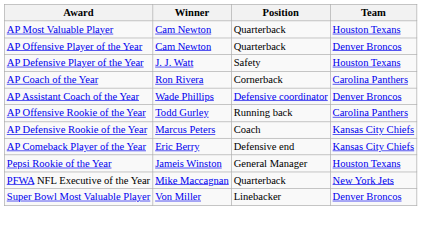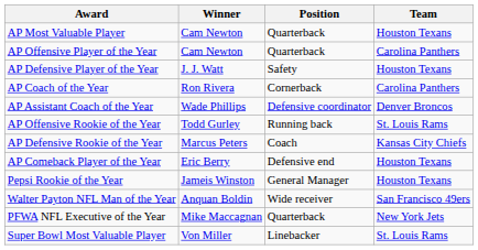AP Offensive Player of the Year | Team: Denver Broncos -> Carolina Panthers
AP Offensive Rookie of the Year | Team: Carolina Panthers -> St. Louis Rams
AP Comeback Player of the Year | Team: Kansas City Chiefs -> Houston Texans
+ row: Walter Payton NFL Man of the Year | Anquan Boldin | Wide receiver | San Francisco 49ers
Super Bowl Most Valuable Player | Team: Denver Broncos -> St. Louis Rams
